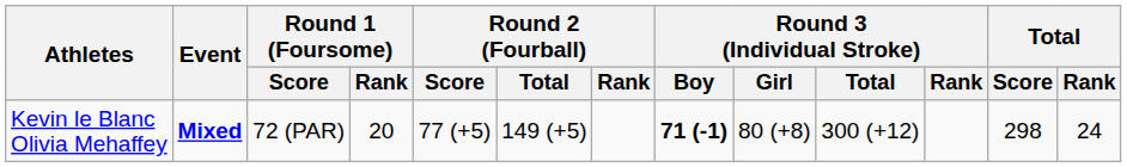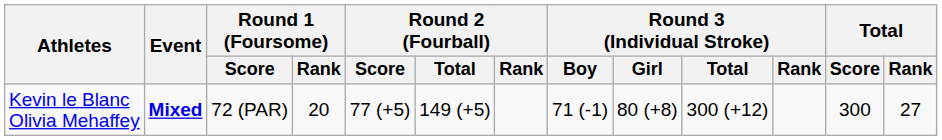Kevin le Blanc Olivia Mehaffey | Round 3 (Individual Stroke) / Boy: bold -> normal
Kevin le Blanc Olivia Mehaffey | Total / Score: 298 -> 300
Kevin le Blanc Olivia Mehaffey | Total / Rank: 24 -> 27
